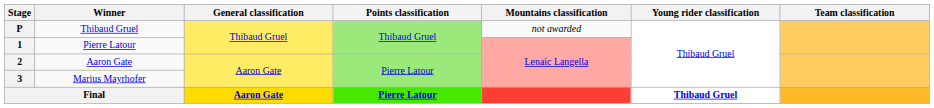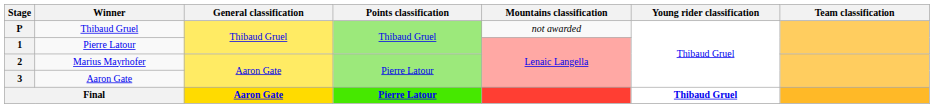2 | Winner: Aaron Gate -> Marius Mayrhofer
3 | Winner: Marius Mayrhofer -> Aaron Gate
